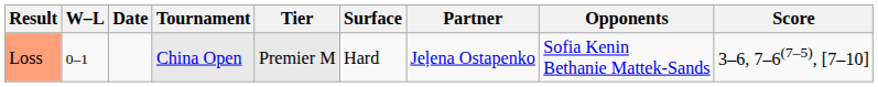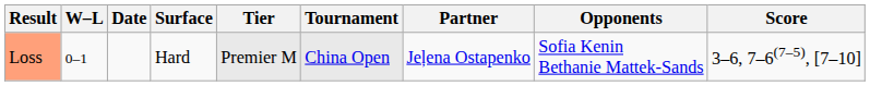columns swapped: Tournament <-> Surface
